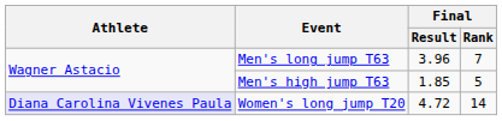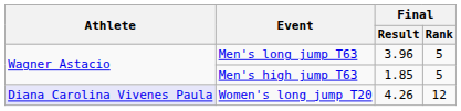Men's long jump T63 | Final / Rank: 7 -> 5
Women's long jump T20 | Final / Result: 4.72 -> 4.26
Women's long jump T20 | Final / Rank: 14 -> 12
